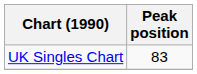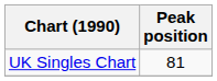UK Singles Chart | Peak position: 83 -> 81
